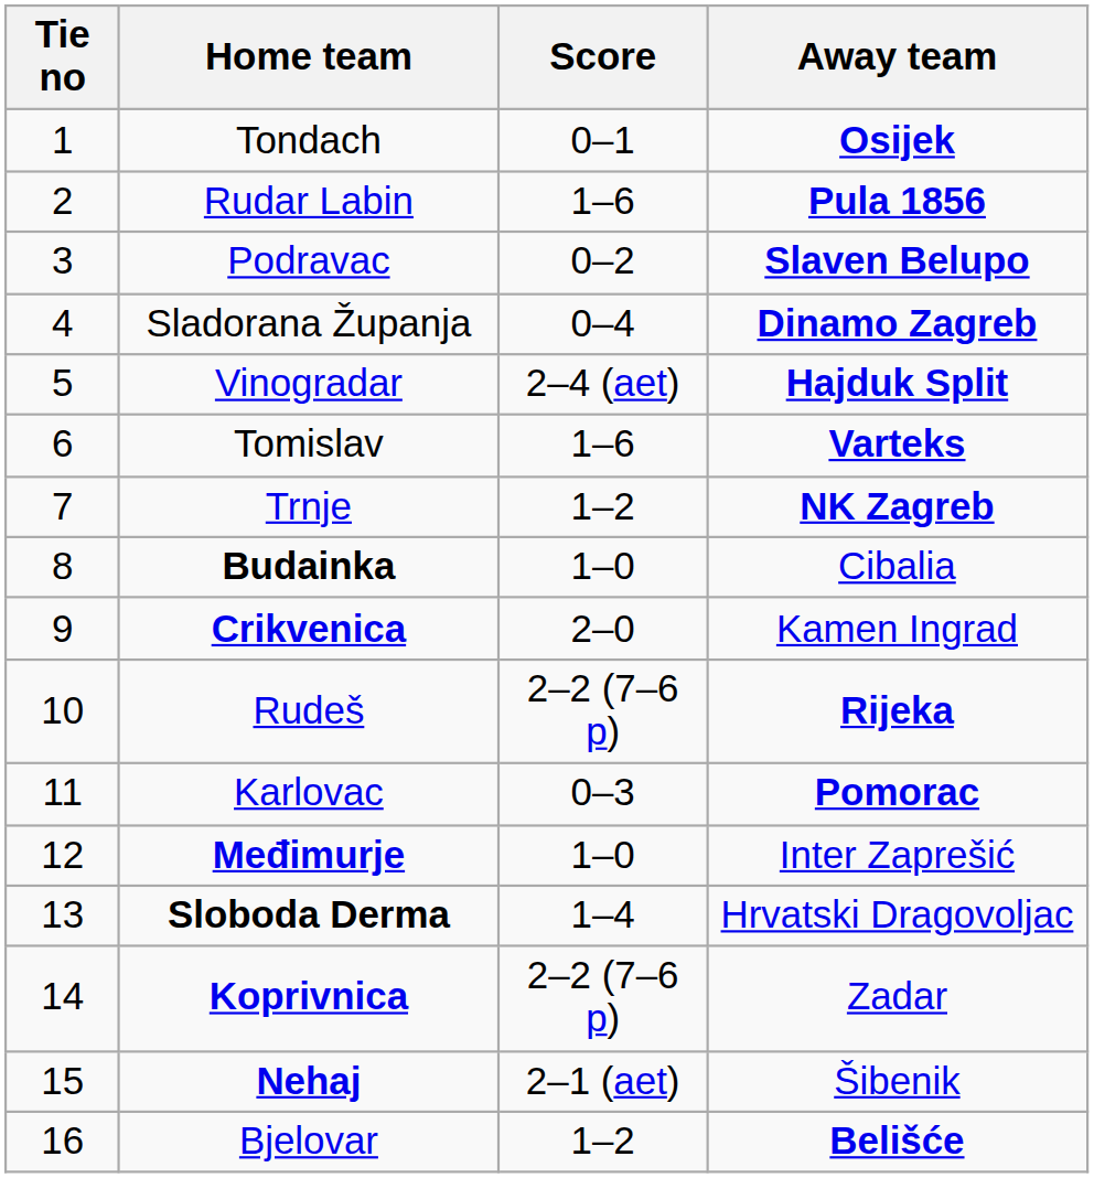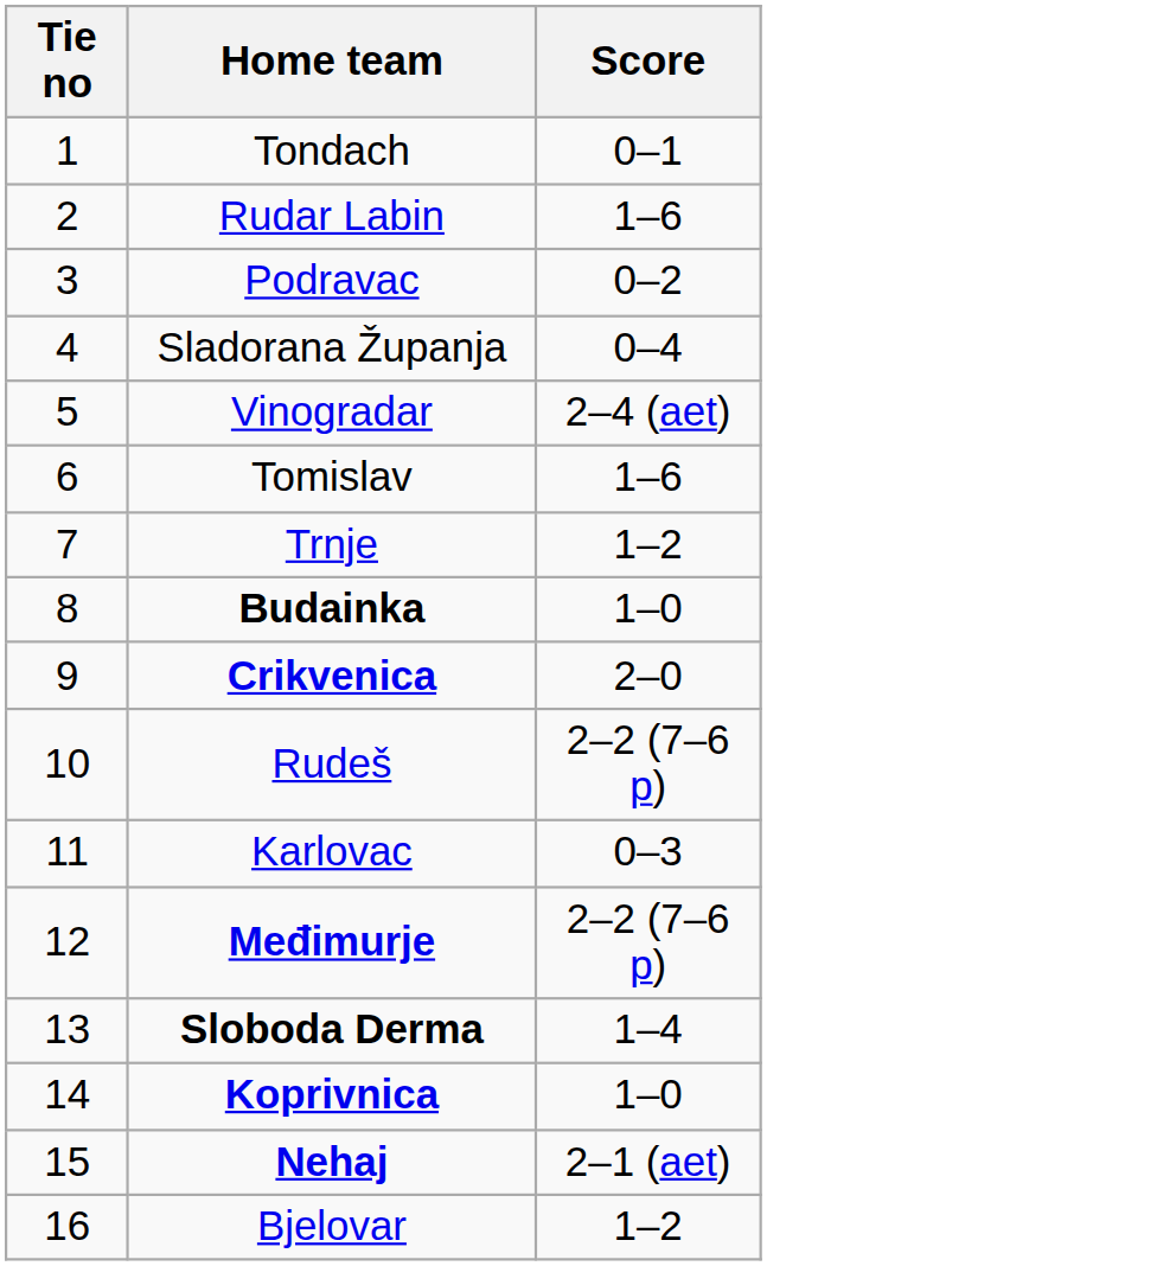- column: Away team | Osijek | Pula 1856 | Slaven Belupo | Dinamo Zagreb | Hajduk Split | Varteks | NK Zagreb | Cibalia | Kamen Ingrad | Rijeka | Pomorac | Inter Zaprešić | Hrvatski Dragovoljac | Zadar | Šibenik | Belišće
Međimurje | Score: 1–0 -> 2–2 (7–6 p)
Koprivnica | Score: 2–2 (7–6 p) -> 1–0
